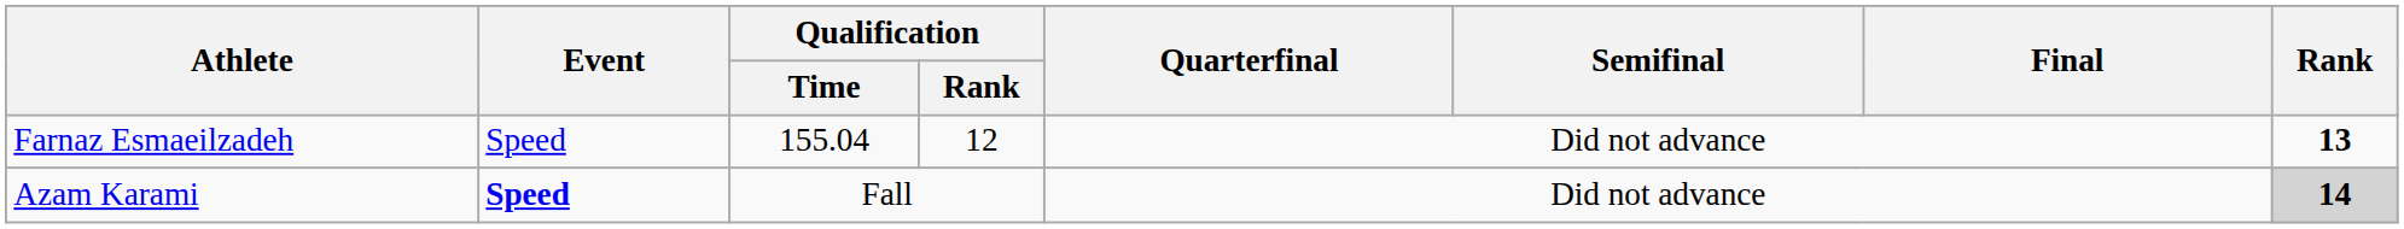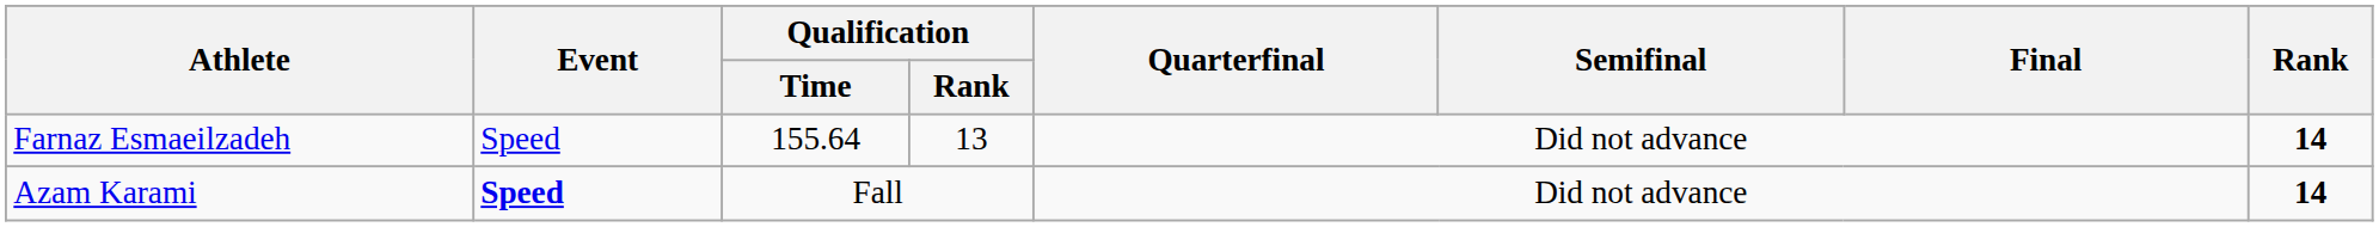Farnaz Esmaeilzadeh | Qualification / Time: 155.04 -> 155.64
Farnaz Esmaeilzadeh | Qualification / Rank: 12 -> 13
Farnaz Esmaeilzadeh | Rank: 13 -> 14
Azam Karami | Rank: lightgrey background -> no background
